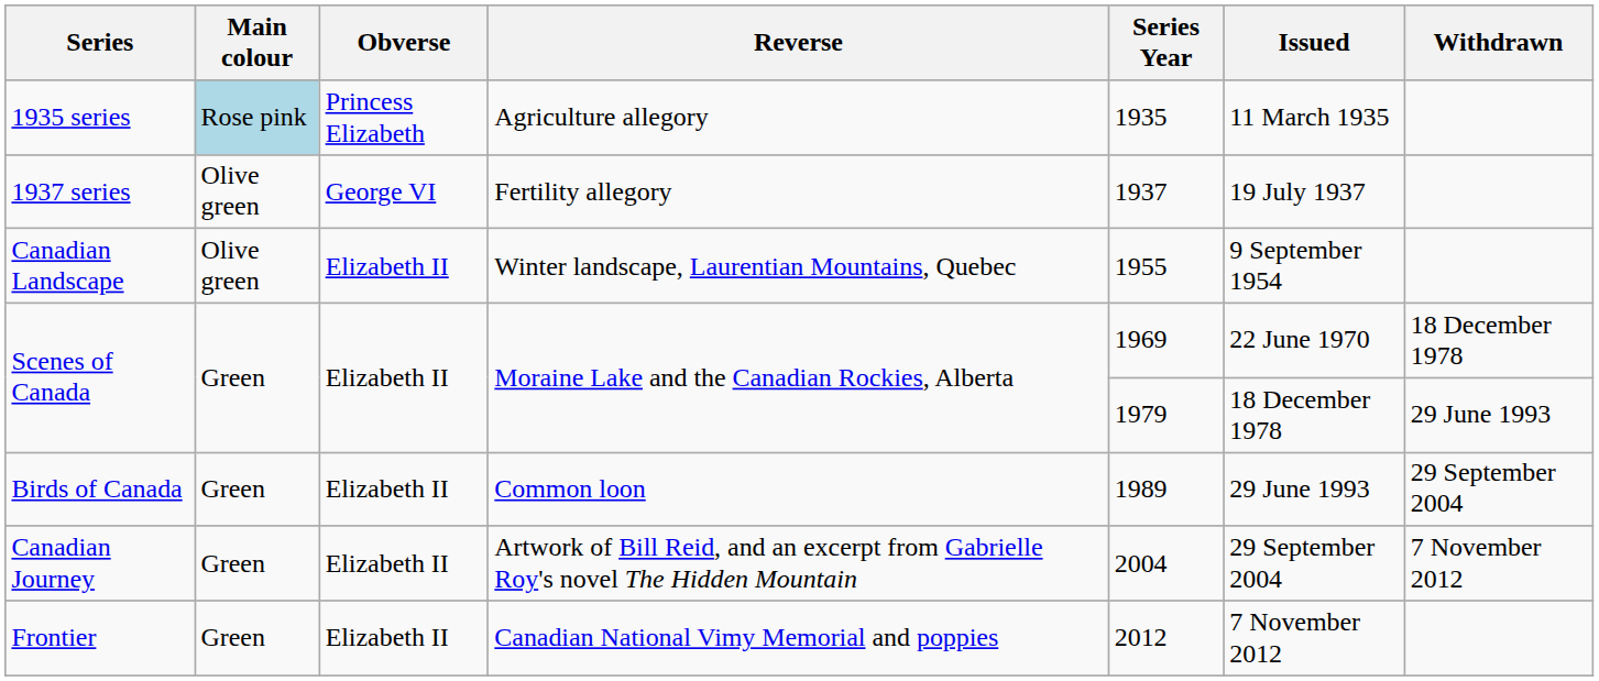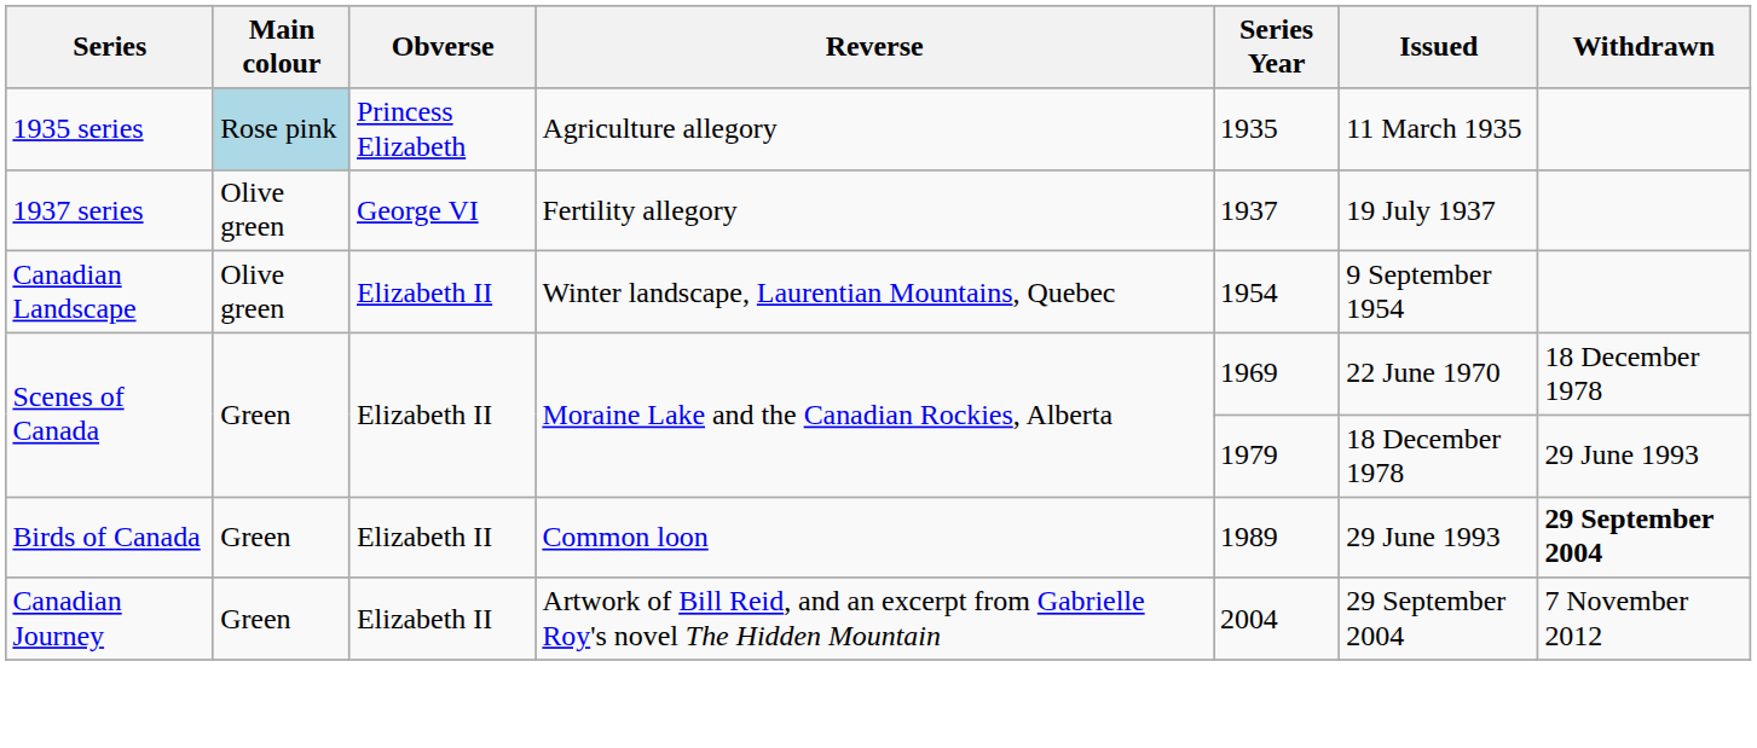Canadian Landscape | Series Year: 1955 -> 1954
Birds of Canada | Withdrawn: normal -> bold
- row: Frontier | Green | Elizabeth II | Canadian National Vimy Memorial and poppies | 2012 | 7 November 2012
